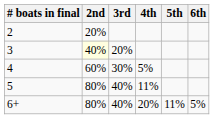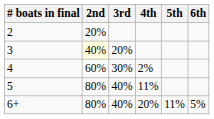4 | 4th: 5% -> 2%
